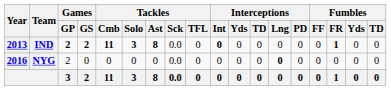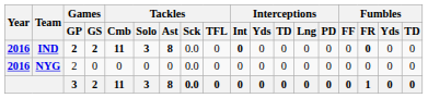IND | Year: 2013 -> 2016
IND | Fumbles / FR: 1 -> 0
NYG | Interceptions / Lng: bold -> normal
